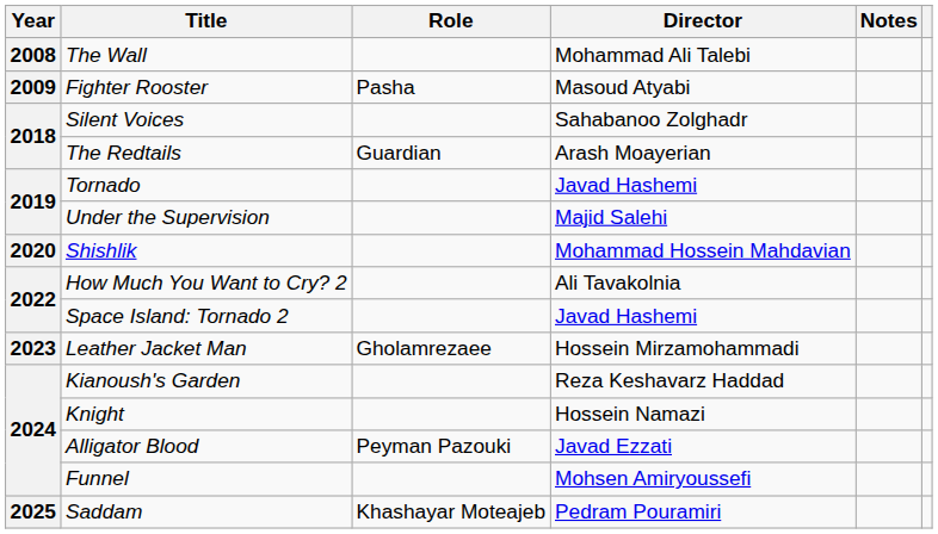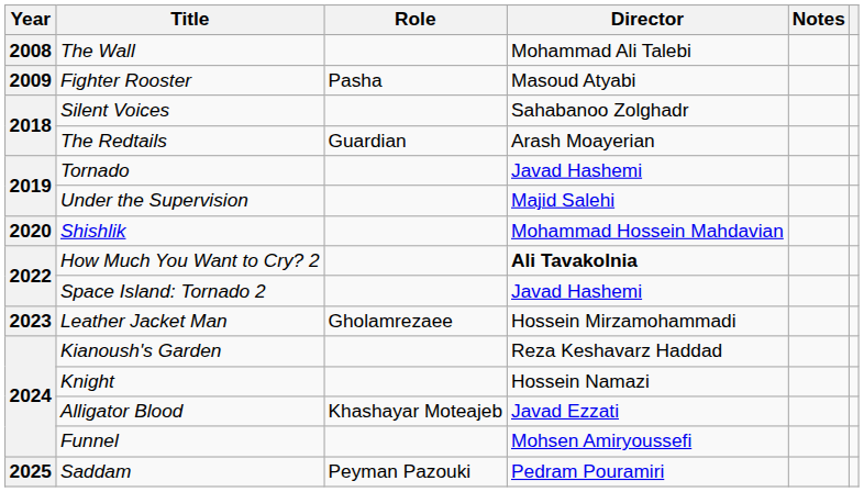How Much You Want to Cry? 2 | Director: normal -> bold
Alligator Blood | Role: Peyman Pazouki -> Khashayar Moteajeb
Saddam | Role: Khashayar Moteajeb -> Peyman Pazouki
